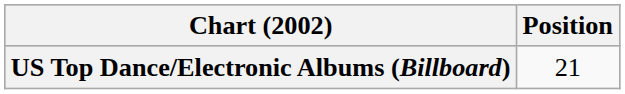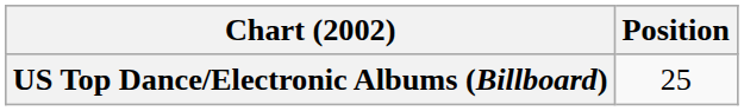US Top Dance/Electronic Albums (Billboard) | Position: 21 -> 25
